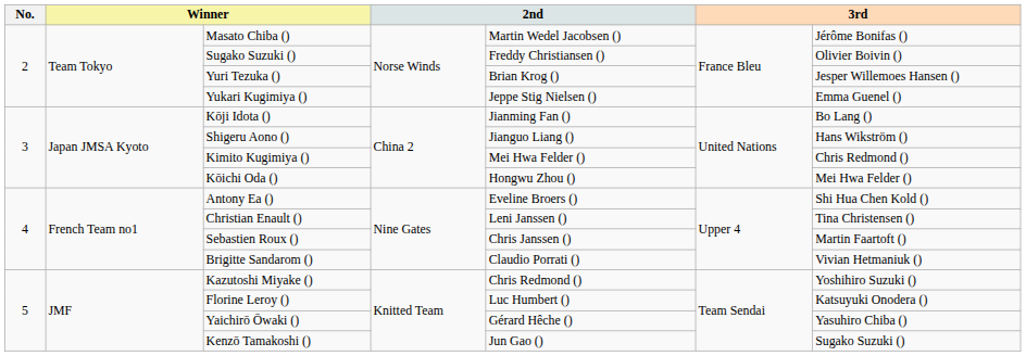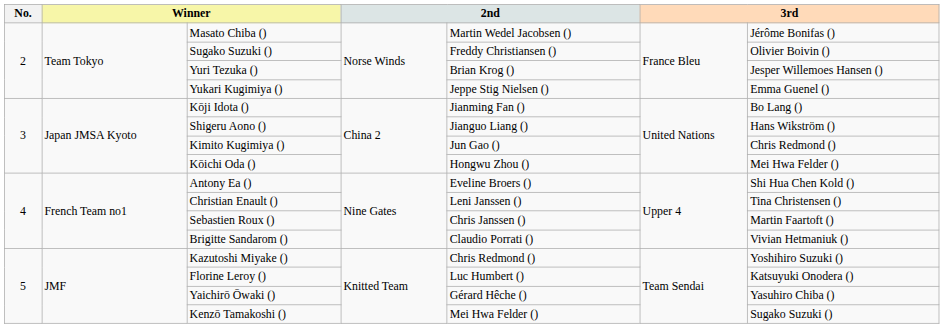Kimito Kugimiya () | column 5: Mei Hwa Felder () -> Jun Gao ()
Kenzō Tamakoshi () | column 5: Jun Gao () -> Mei Hwa Felder ()
